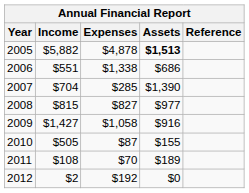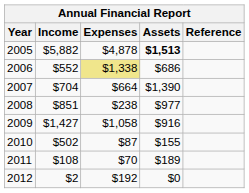2006 | Income: $551 -> $552
2006 | Expenses: no background -> khaki background
2007 | Expenses: $285 -> $664
2008 | Income: $815 -> $851
2008 | Expenses: $827 -> $238
2010 | Income: $505 -> $502
